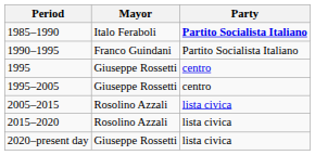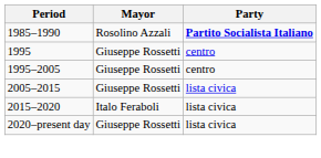1985–1990 | Mayor: Italo Feraboli -> Rosolino Azzali
- row: 1990–1995 | Franco Guindani | Partito Socialista Italiano
2005–2015 | Mayor: Rosolino Azzali -> Giuseppe Rossetti
2015–2020 | Mayor: Rosolino Azzali -> Italo Feraboli
